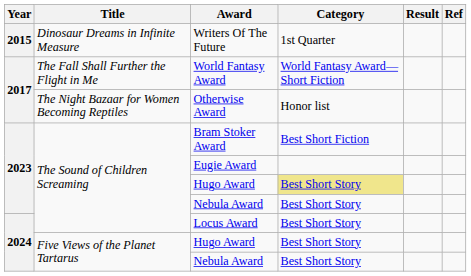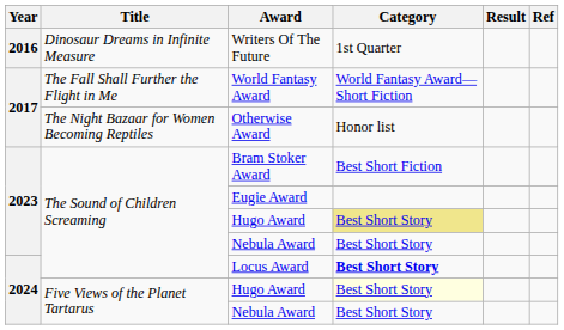Writers Of The Future | Year: 2015 -> 2016
Locus Award | Category: normal -> bold
Five Views of the Planet Tartarus / Hugo Award | Category: no background -> lightyellow background
